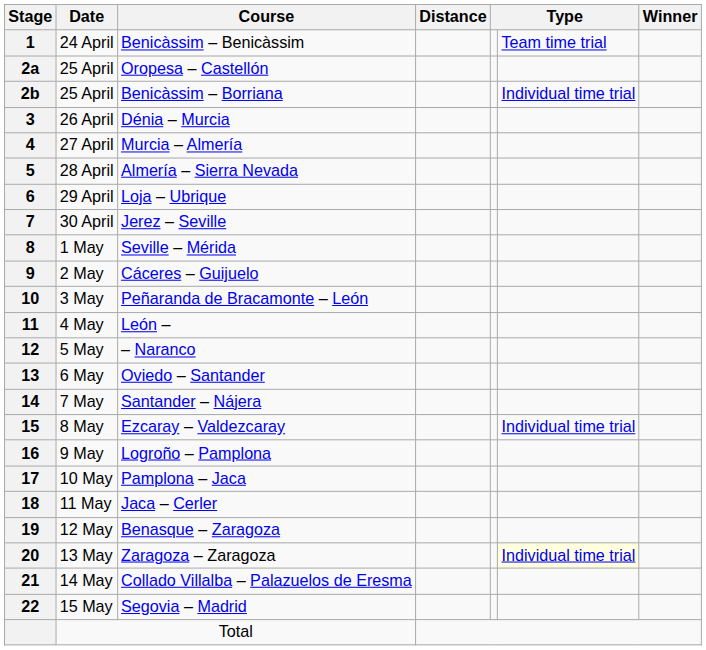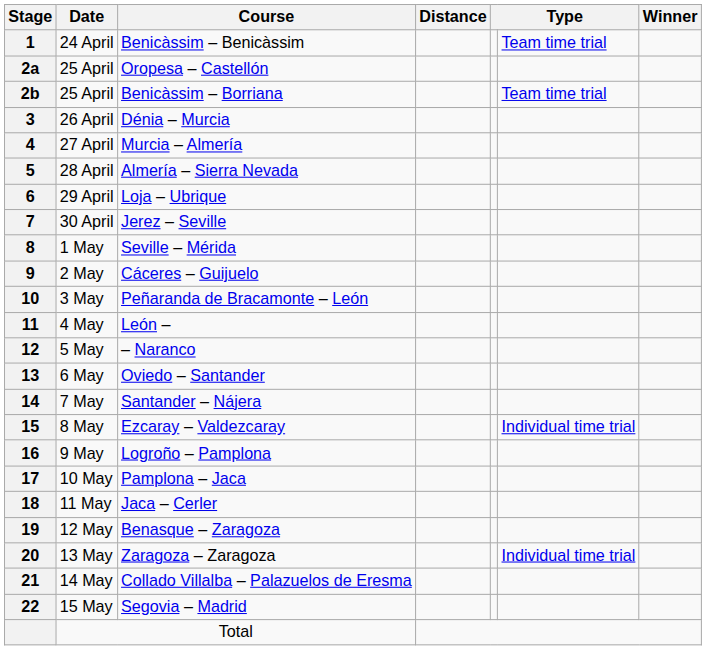Benicàssim – Borriana | column 6: Individual time trial -> Team time trial
Zaragoza – Zaragoza | column 6: lightyellow background -> no background
